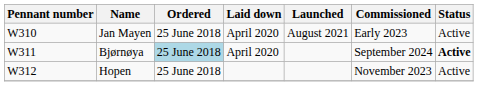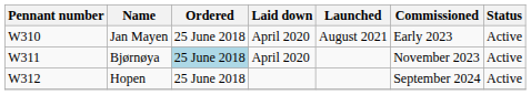Bjørnøya | Commissioned: September 2024 -> November 2023
Bjørnøya | Status: bold -> normal
Hopen | Commissioned: November 2023 -> September 2024
